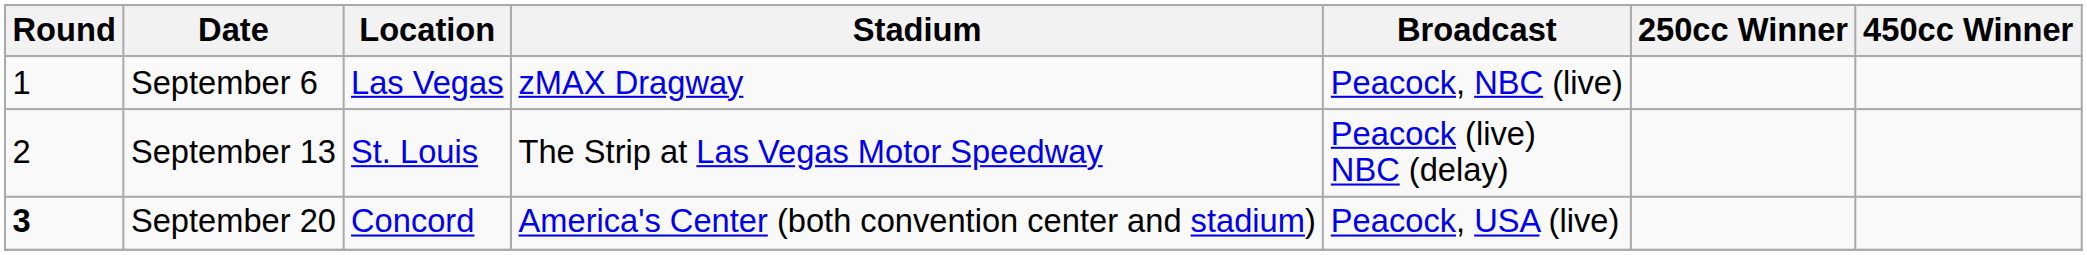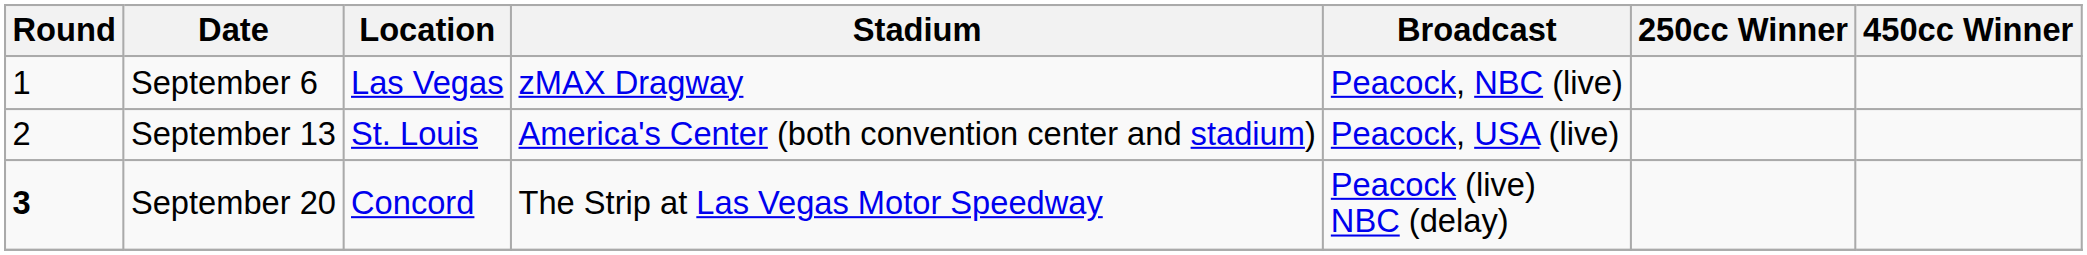September 13 | Stadium: The Strip at Las Vegas Motor Speedway -> America's Center (both convention center and stadium)
September 13 | Broadcast: Peacock (live) NBC (delay) -> Peacock, USA (live)
September 20 | Stadium: America's Center (both convention center and stadium) -> The Strip at Las Vegas Motor Speedway
September 20 | Broadcast: Peacock, USA (live) -> Peacock (live) NBC (delay)
